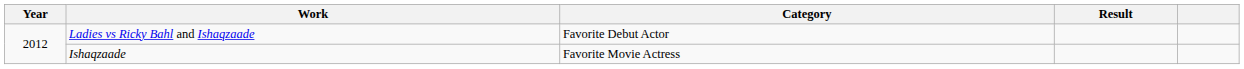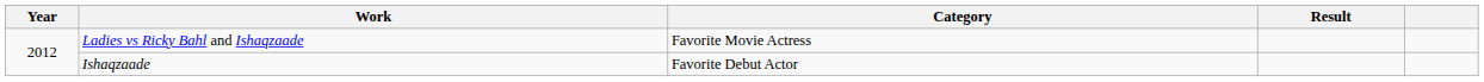Ladies vs Ricky Bahl and Ishaqzaade | Category: Favorite Debut Actor -> Favorite Movie Actress
Ishaqzaade | Category: Favorite Movie Actress -> Favorite Debut Actor
